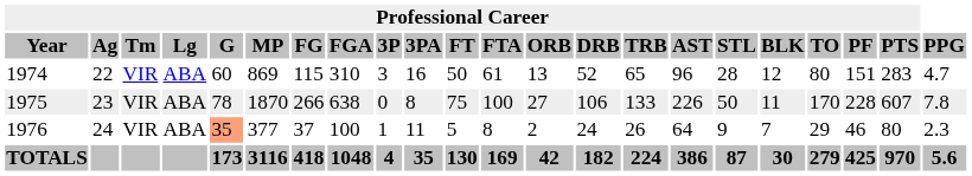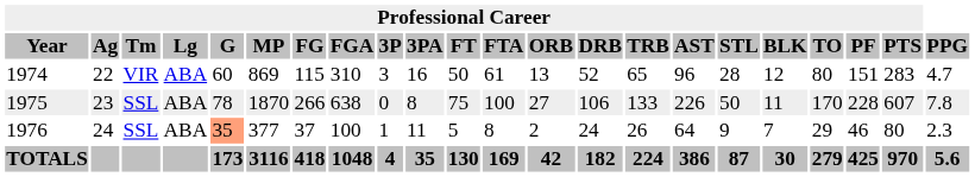1975 | Professional Career / Tm: VIR -> SSL
1976 | Professional Career / Tm: VIR -> SSL
